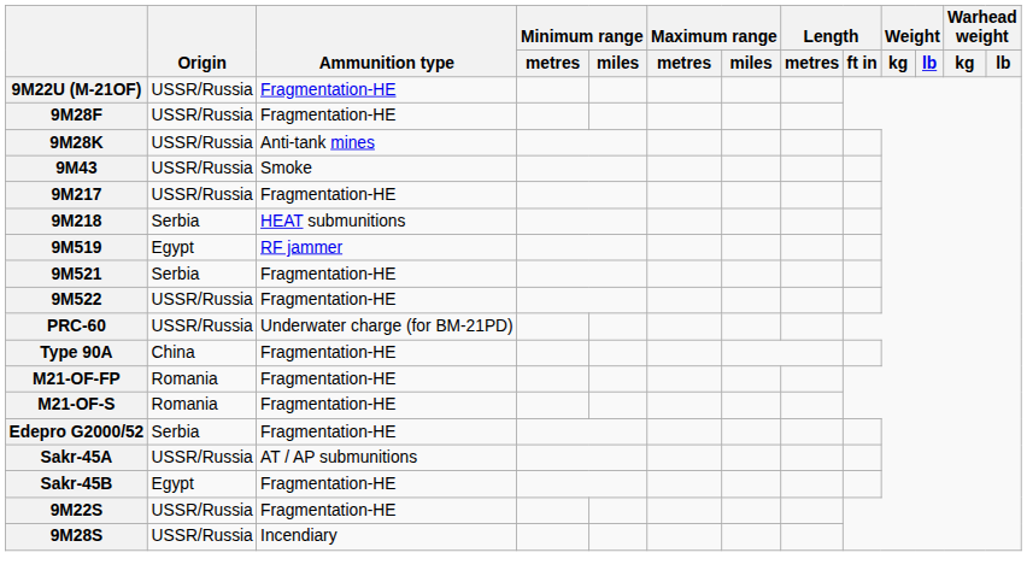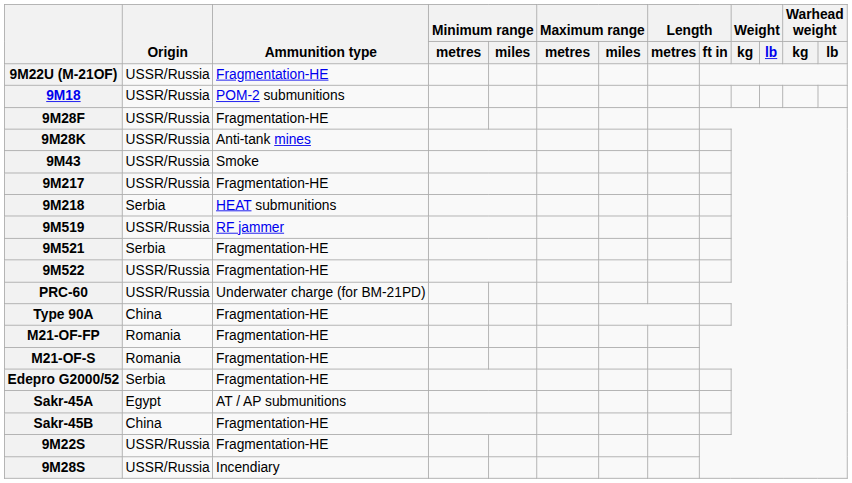+ row: 9M18 | USSR/Russia | POM-2 submunitions
9M519 | Origin: Egypt -> USSR/Russia
Sakr-45A | Origin: USSR/Russia -> Egypt
Sakr-45B | Origin: Egypt -> China
